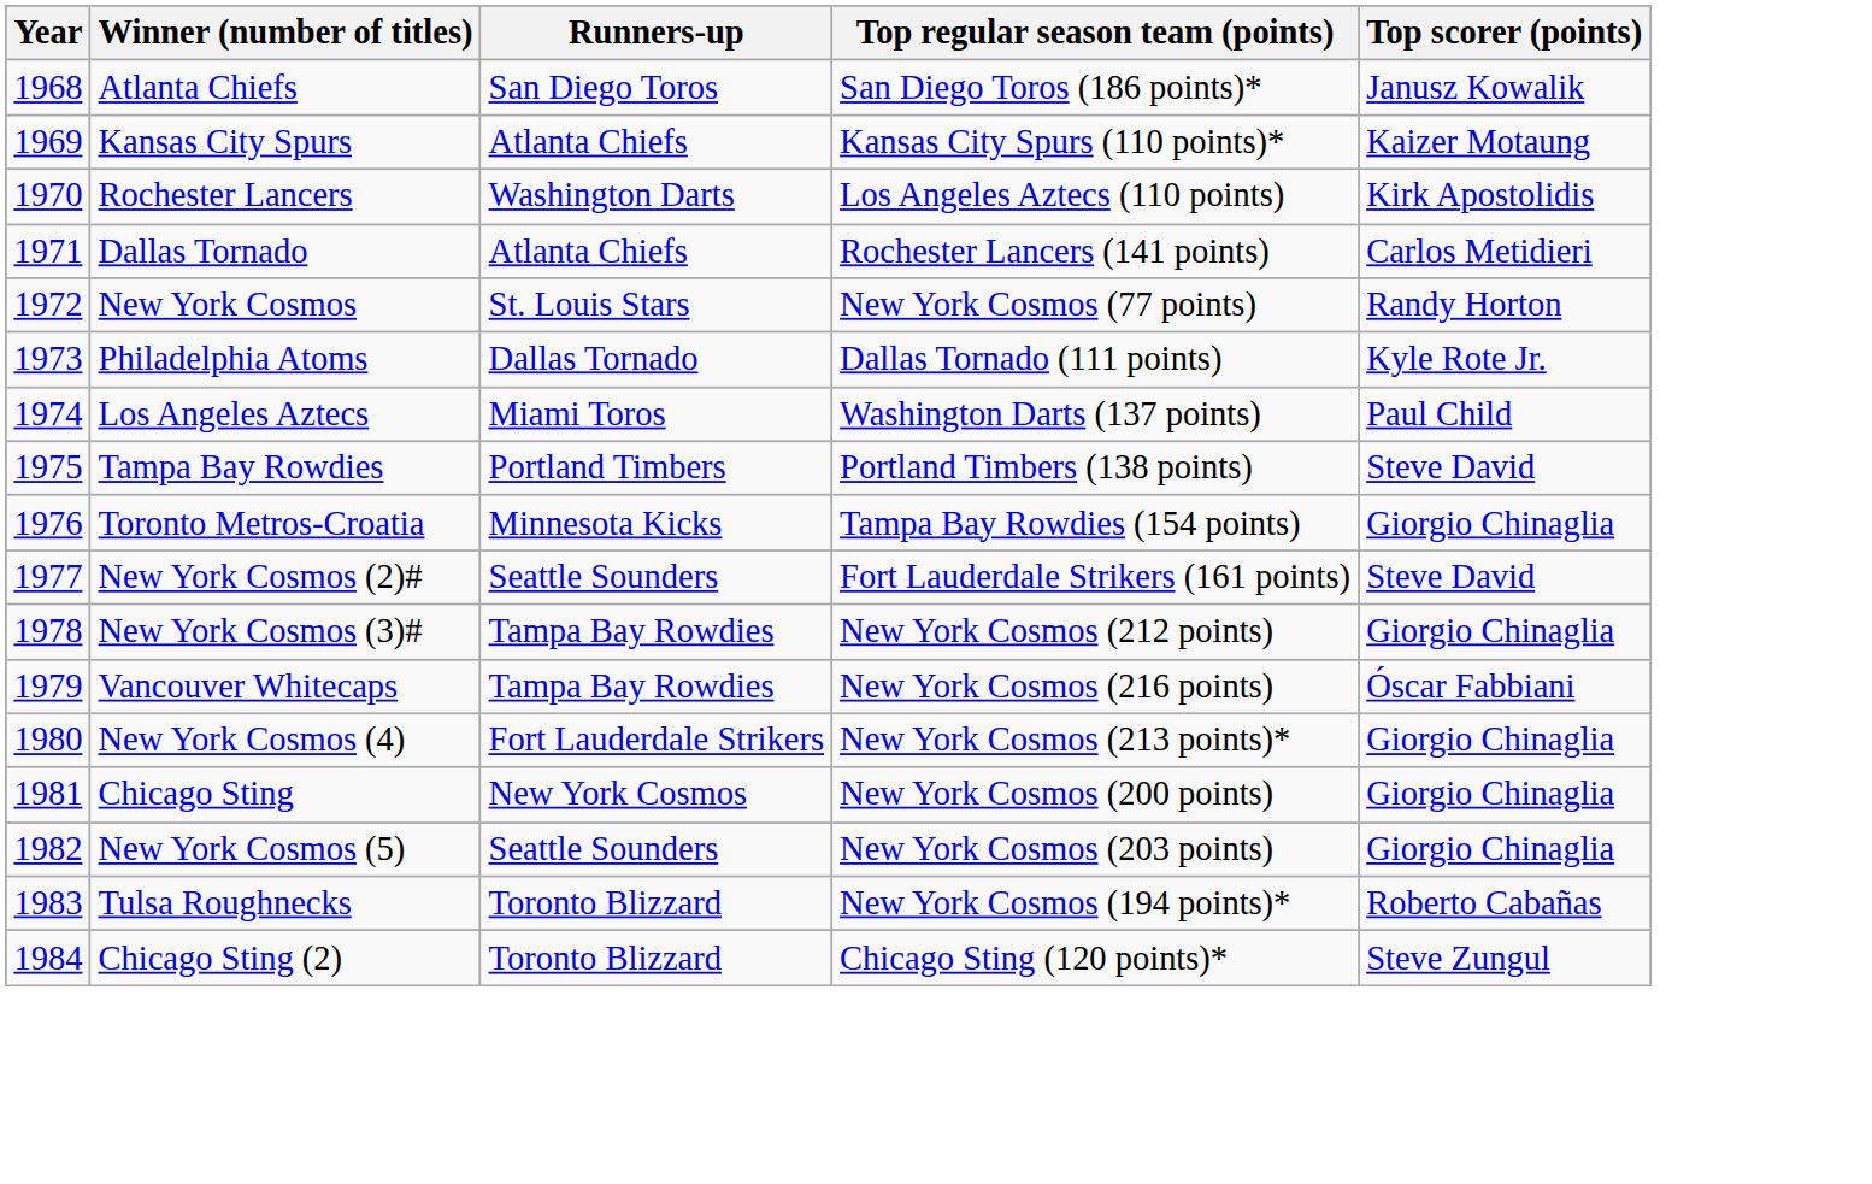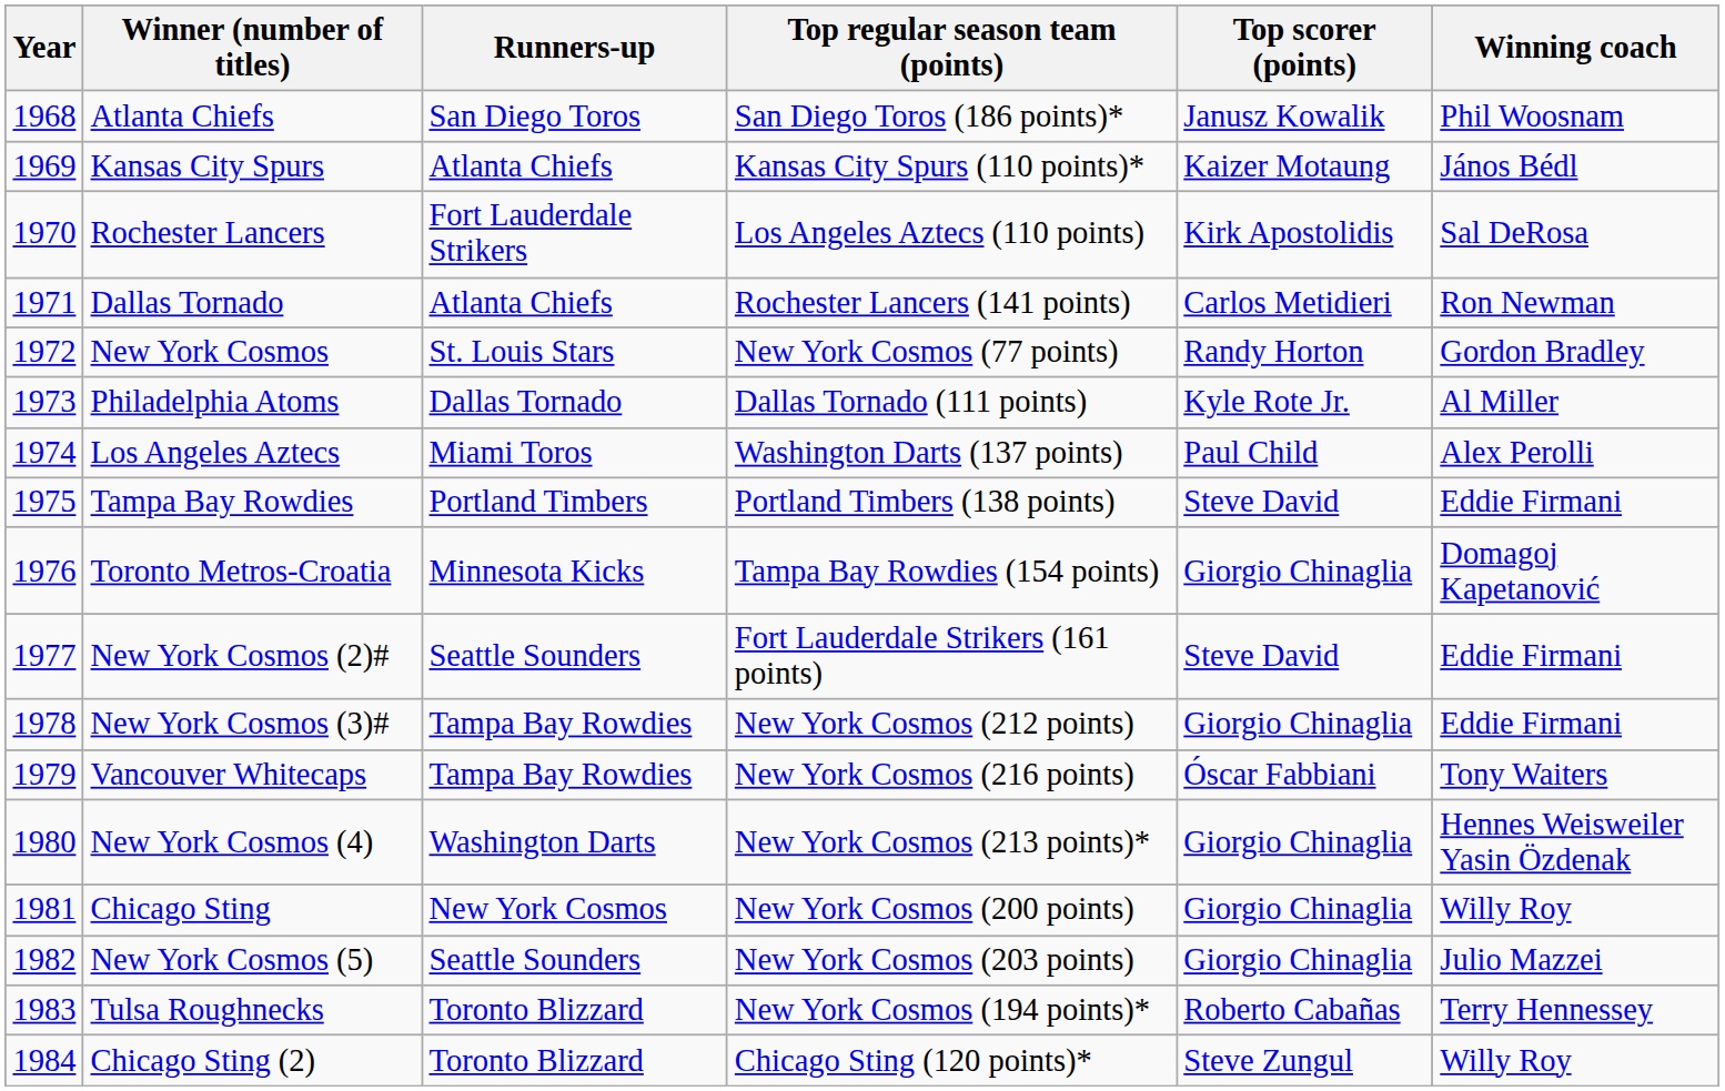+ column: Winning coach | Phil Woosnam | János Bédl | Sal DeRosa | Ron Newman | Gordon Bradley | Al Miller | Alex Perolli | Eddie Firmani | Domagoj Kapetanović | Eddie Firmani | Eddie Firmani | Tony Waiters | Hennes Weisweiler Yasin Özdenak | Willy Roy | Julio Mazzei | Terry Hennessey | Willy Roy
Rochester Lancers | Runners-up: Washington Darts -> Fort Lauderdale Strikers
New York Cosmos (4) | Runners-up: Fort Lauderdale Strikers -> Washington Darts
